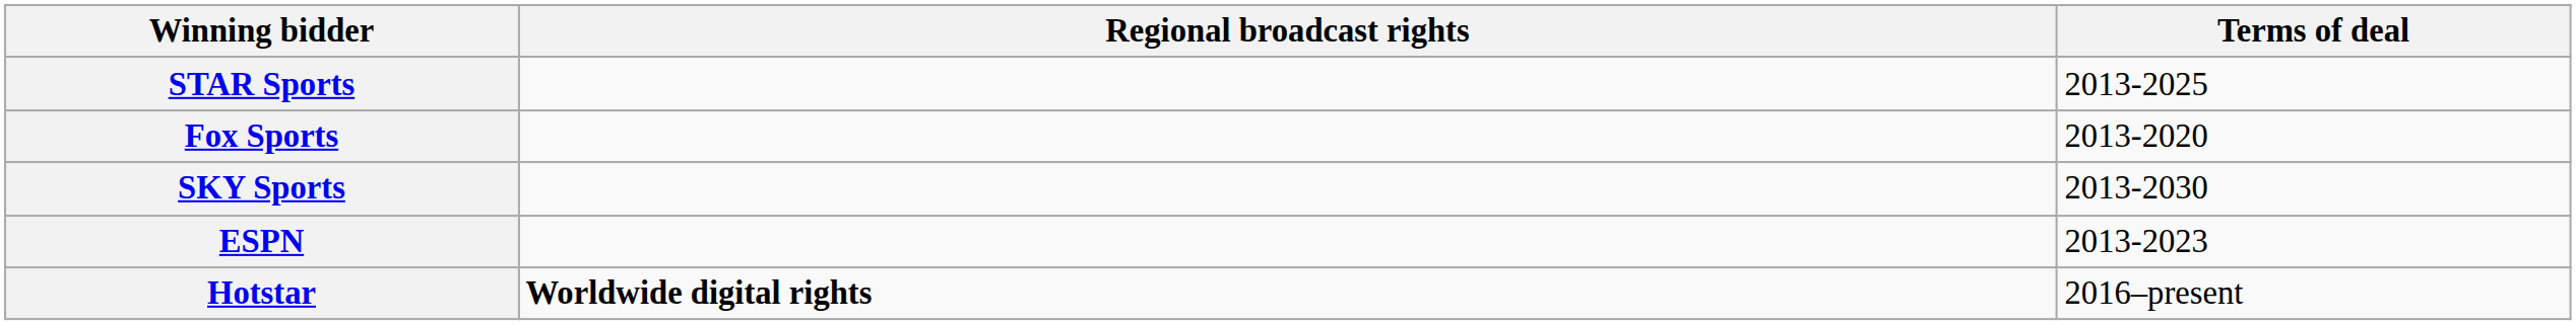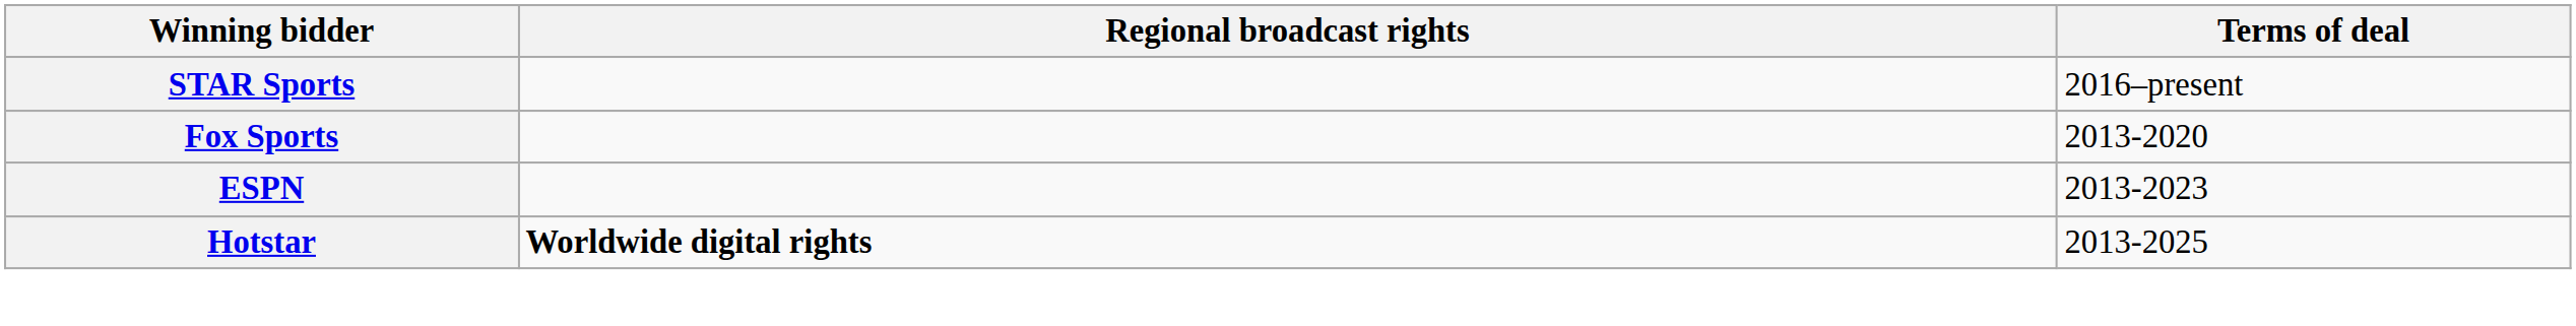STAR Sports | Terms of deal: 2013-2025 -> 2016–present
- row: SKY Sports | 2013-2030
Hotstar | Terms of deal: 2016–present -> 2013-2025
